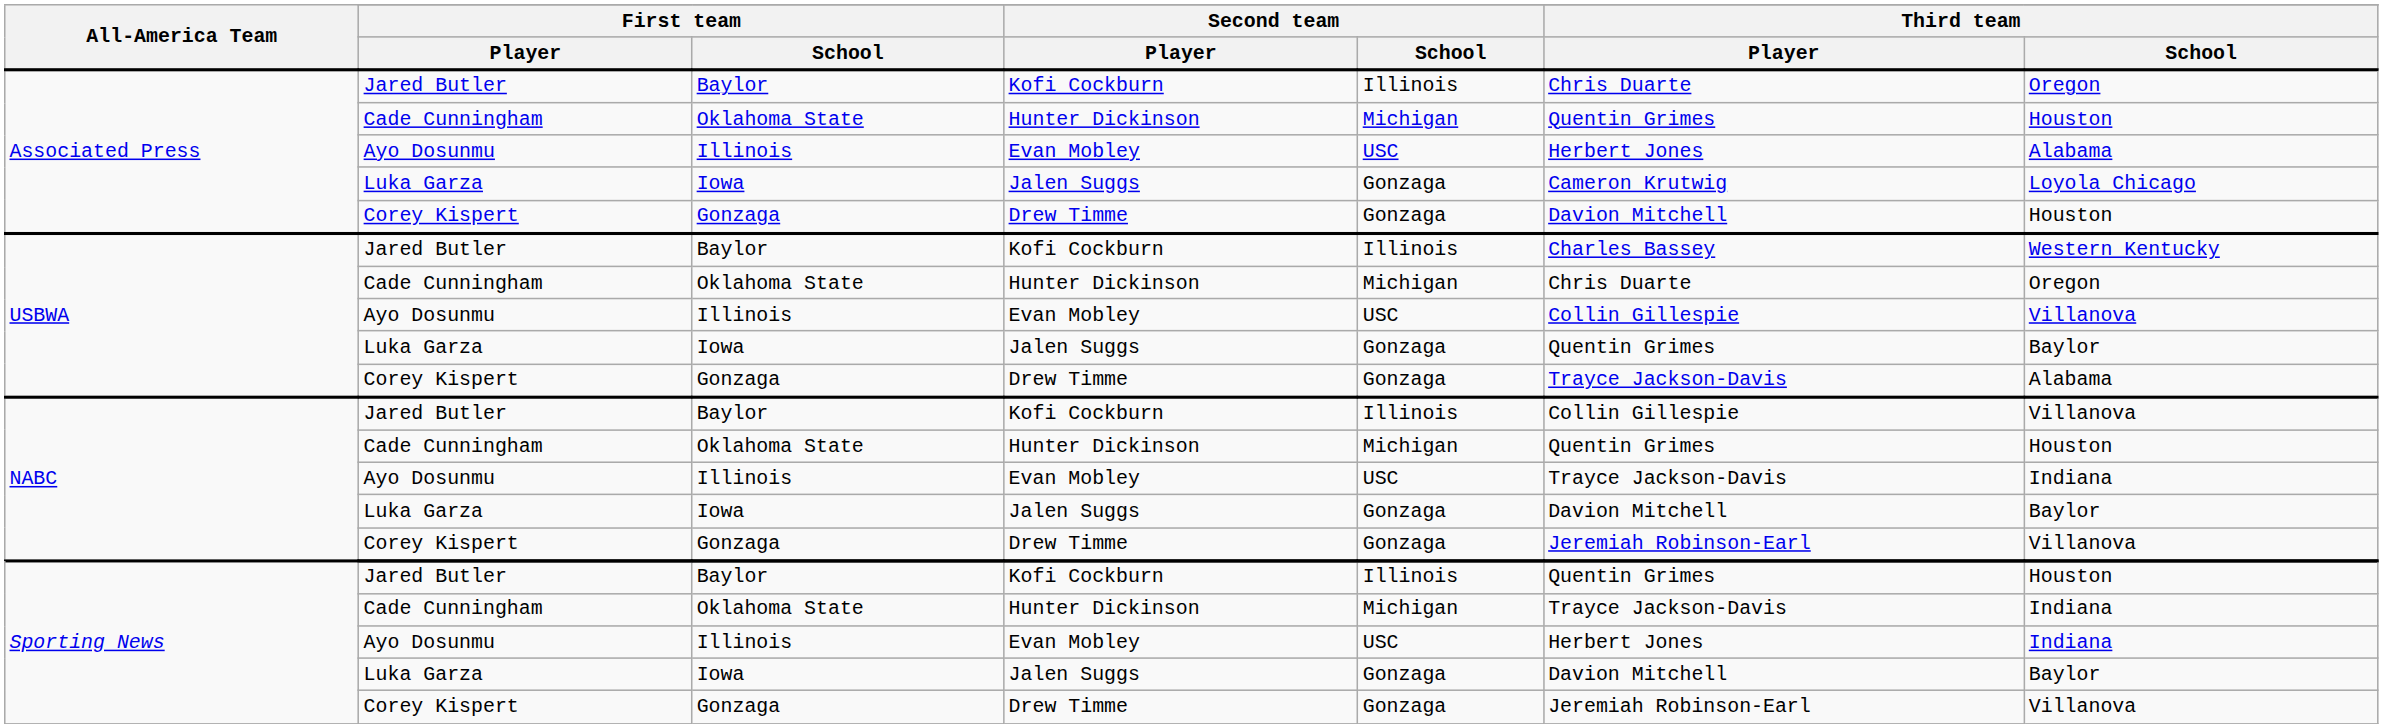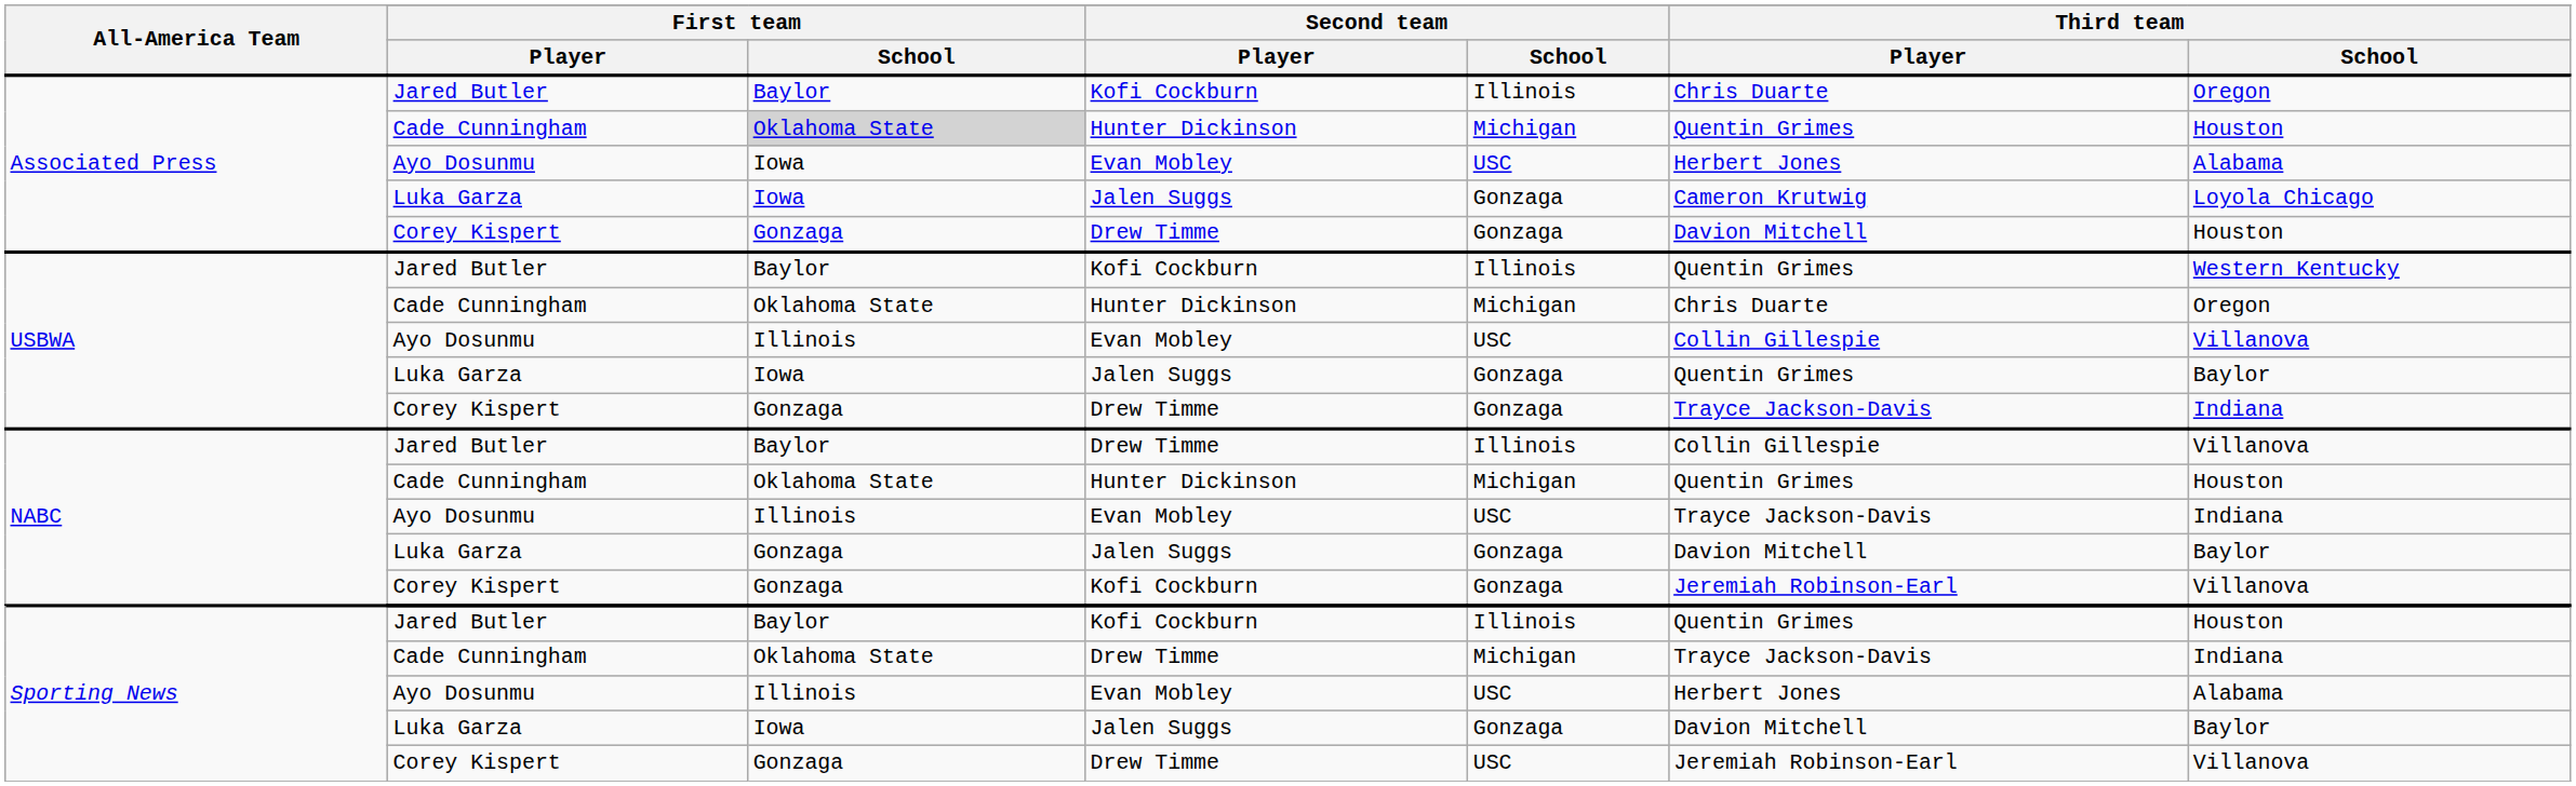Associated Press / Cade Cunningham | First team / School: no background -> lightgrey background
Associated Press / Ayo Dosunmu | First team / School: Illinois -> Iowa
USBWA / Jared Butler | Third team / Player: Charles Bassey -> Quentin Grimes
USBWA / Corey Kispert | Third team / School: Alabama -> Indiana
NABC / Jared Butler | Second team / Player: Kofi Cockburn -> Drew Timme
NABC / Luka Garza | First team / School: Iowa -> Gonzaga
NABC / Corey Kispert | Second team / Player: Drew Timme -> Kofi Cockburn
Sporting News / Cade Cunningham | Second team / Player: Hunter Dickinson -> Drew Timme
Sporting News / Ayo Dosunmu | Third team / School: Indiana -> Alabama
Sporting News / Corey Kispert | Second team / School: Gonzaga -> USC
